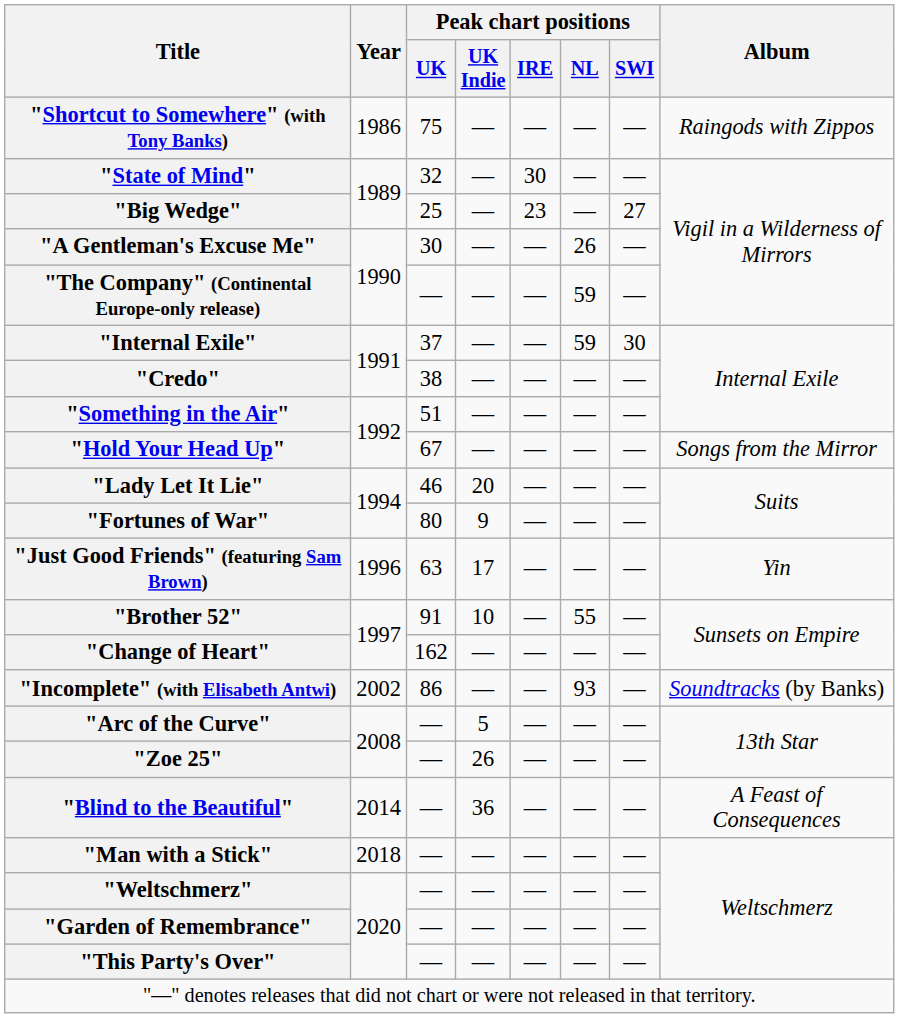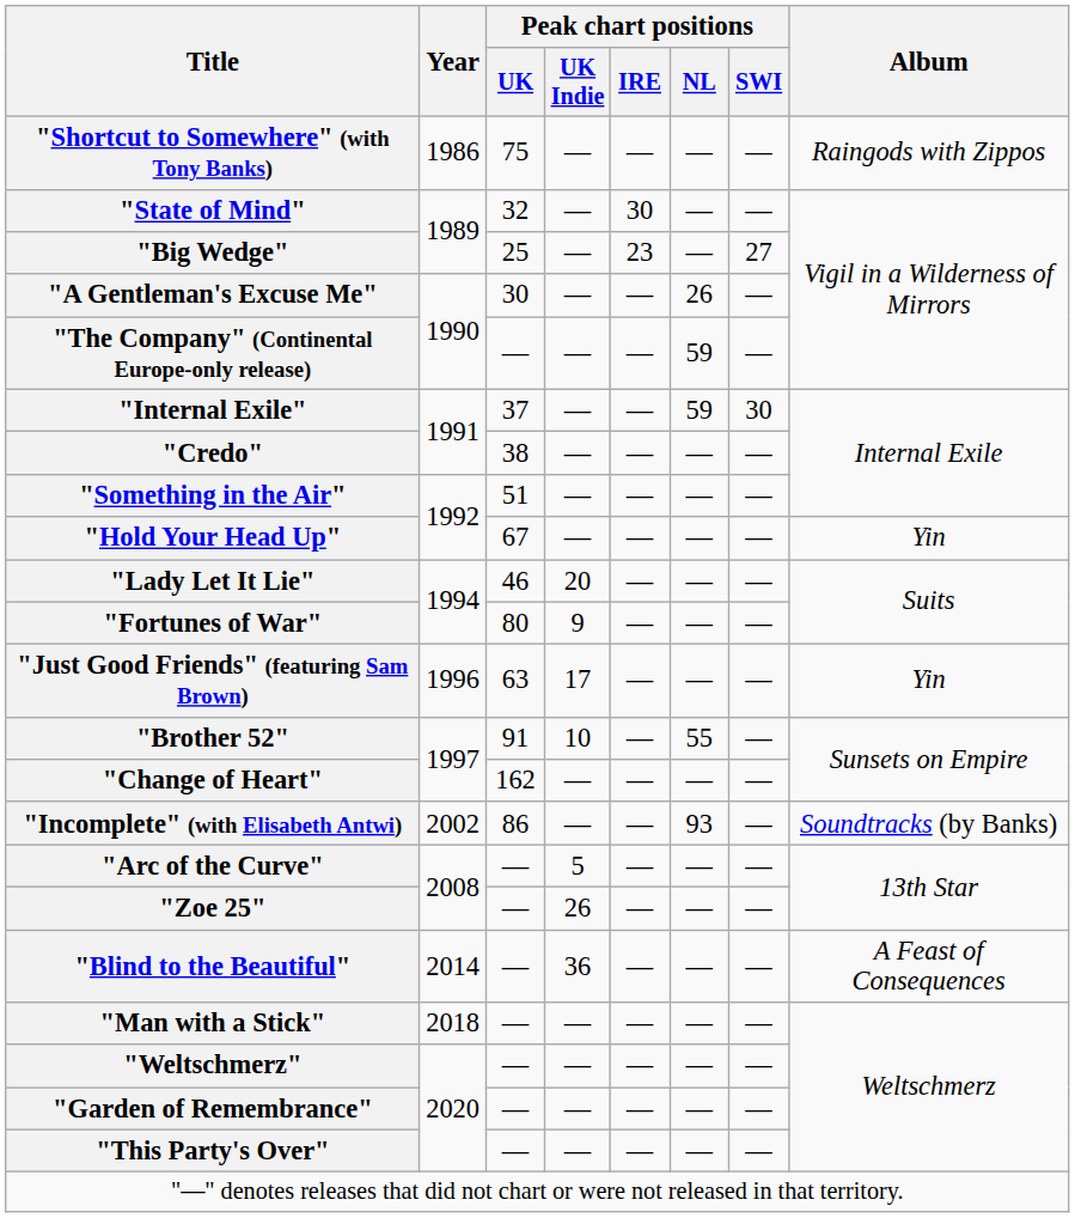"Hold Your Head Up" | Album: Songs from the Mirror -> Yin
